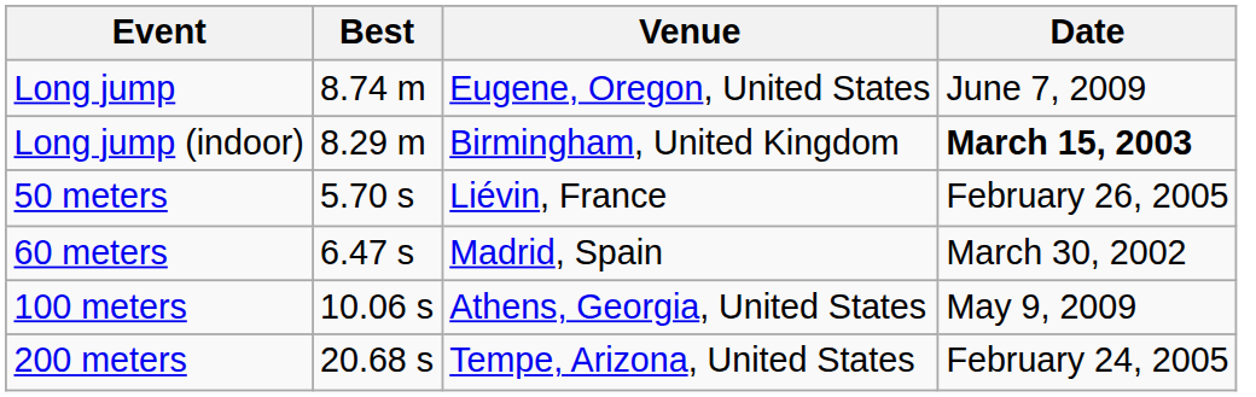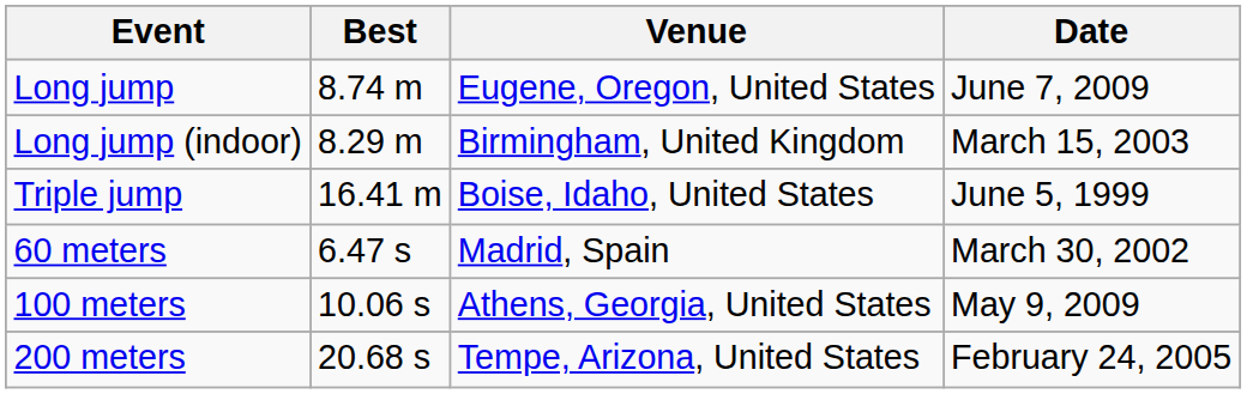Long jump (indoor) | Date: bold -> normal
+ row: Triple jump | 16.41 m | Boise, Idaho, United States | June 5, 1999
- row: 50 meters | 5.70 s | Liévin, France | February 26, 2005
